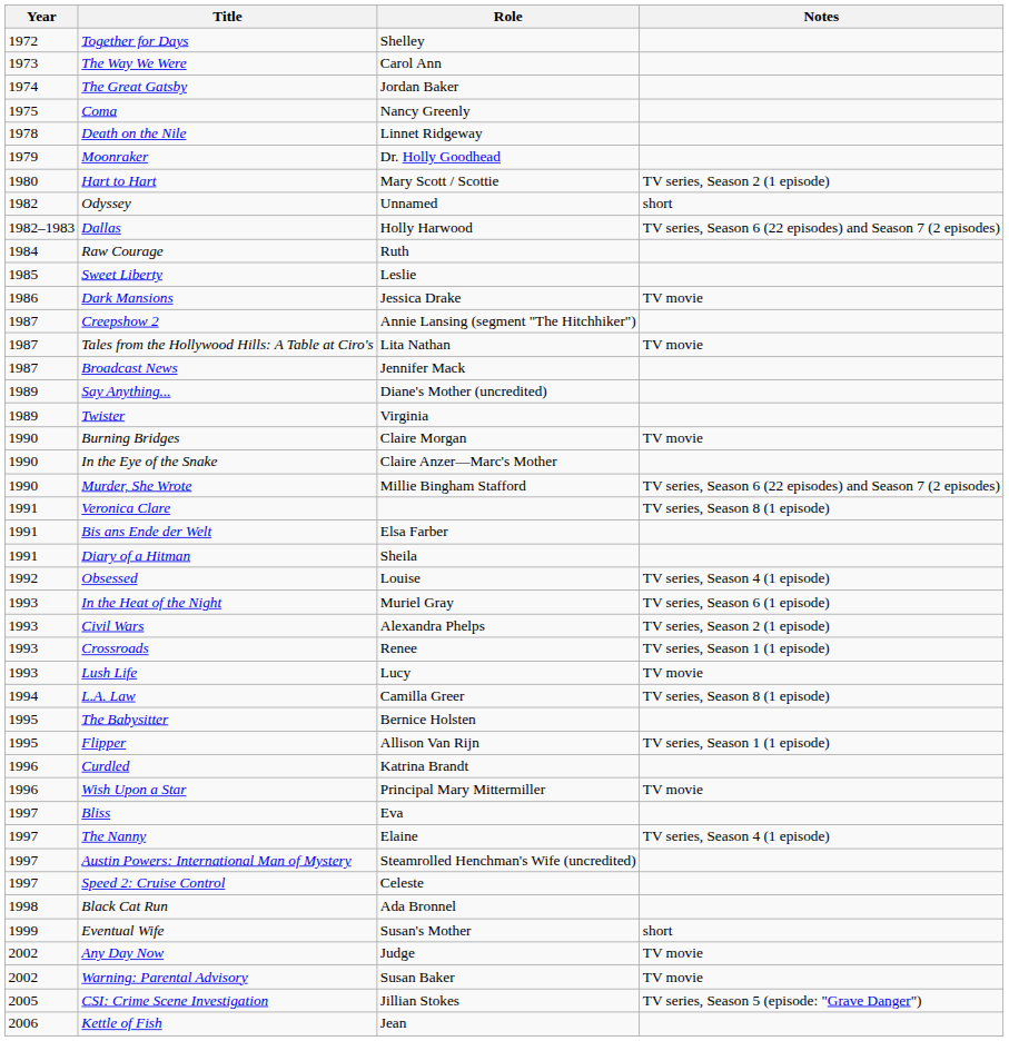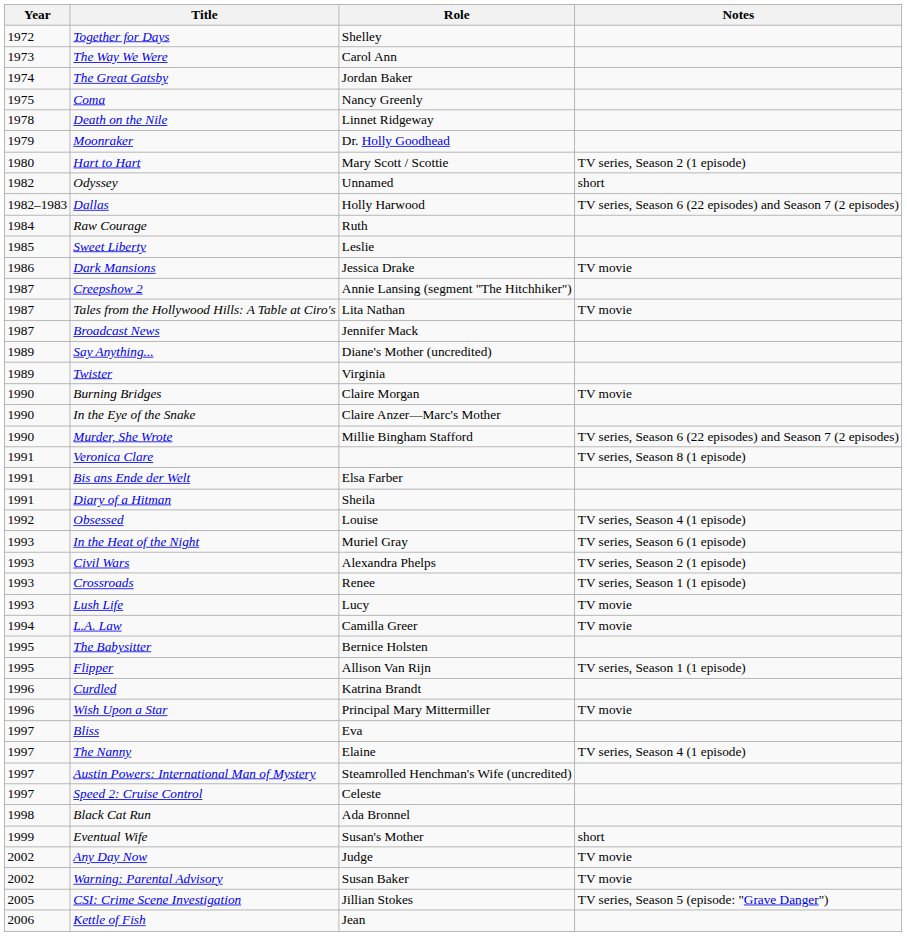L.A. Law | Notes: TV series, Season 8 (1 episode) -> TV movie
